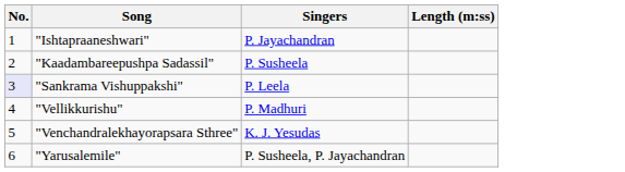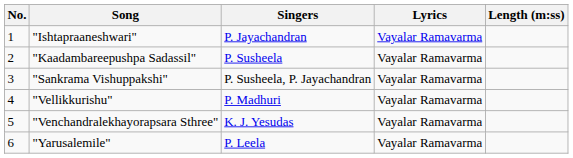+ column: Lyrics | Vayalar Ramavarma | Vayalar Ramavarma | Vayalar Ramavarma | Vayalar Ramavarma | Vayalar Ramavarma | Vayalar Ramavarma
"Sankrama Vishuppakshi" | No.: lavender background -> no background
"Sankrama Vishuppakshi" | Singers: P. Leela -> P. Susheela, P. Jayachandran
"Yarusalemile" | Singers: P. Susheela, P. Jayachandran -> P. Leela
